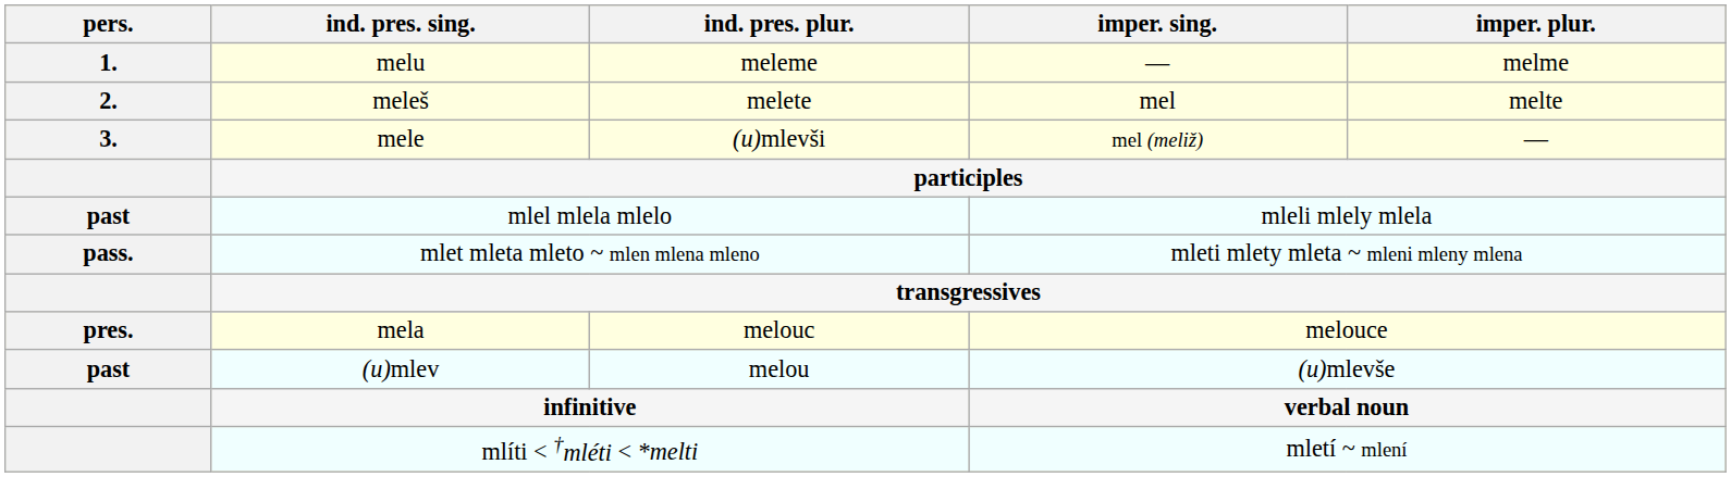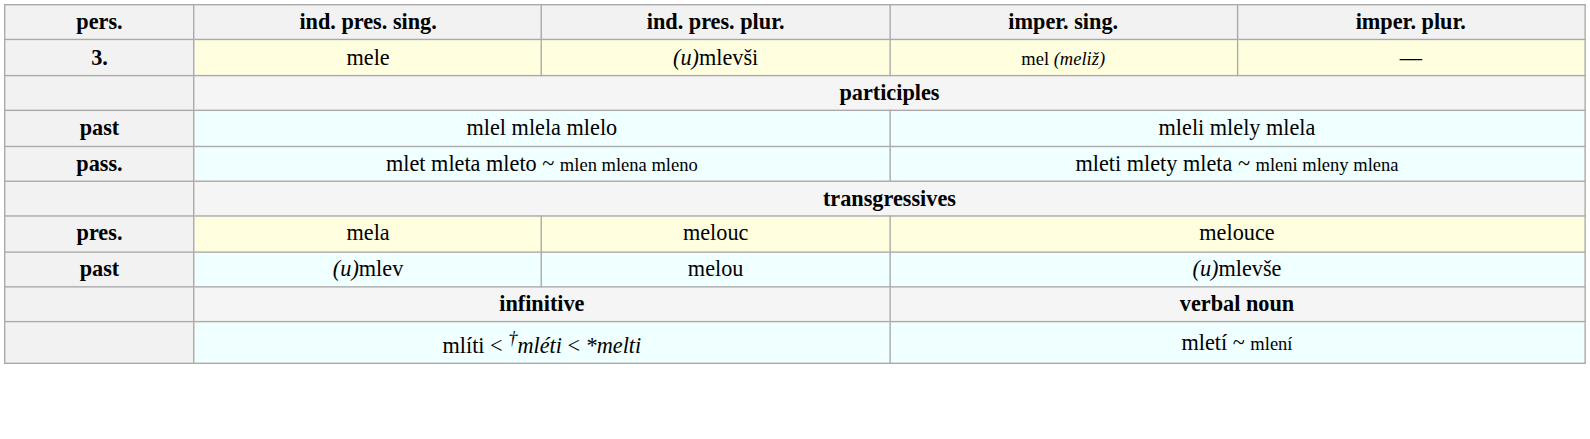- row: 1. | melu | meleme | — | melme
- row: 2. | meleš | melete | mel | melte
